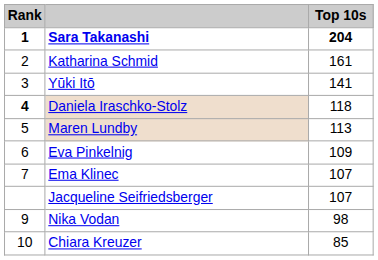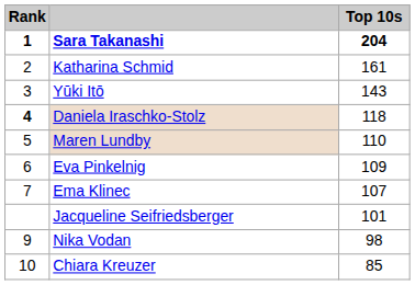Yūki Itō | Top 10s: 141 -> 143
Maren Lundby | Top 10s: 113 -> 110
Jacqueline Seifriedsberger | Top 10s: 107 -> 101
